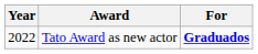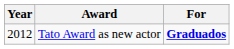Tato Award as new actor | Year: 2022 -> 2012
